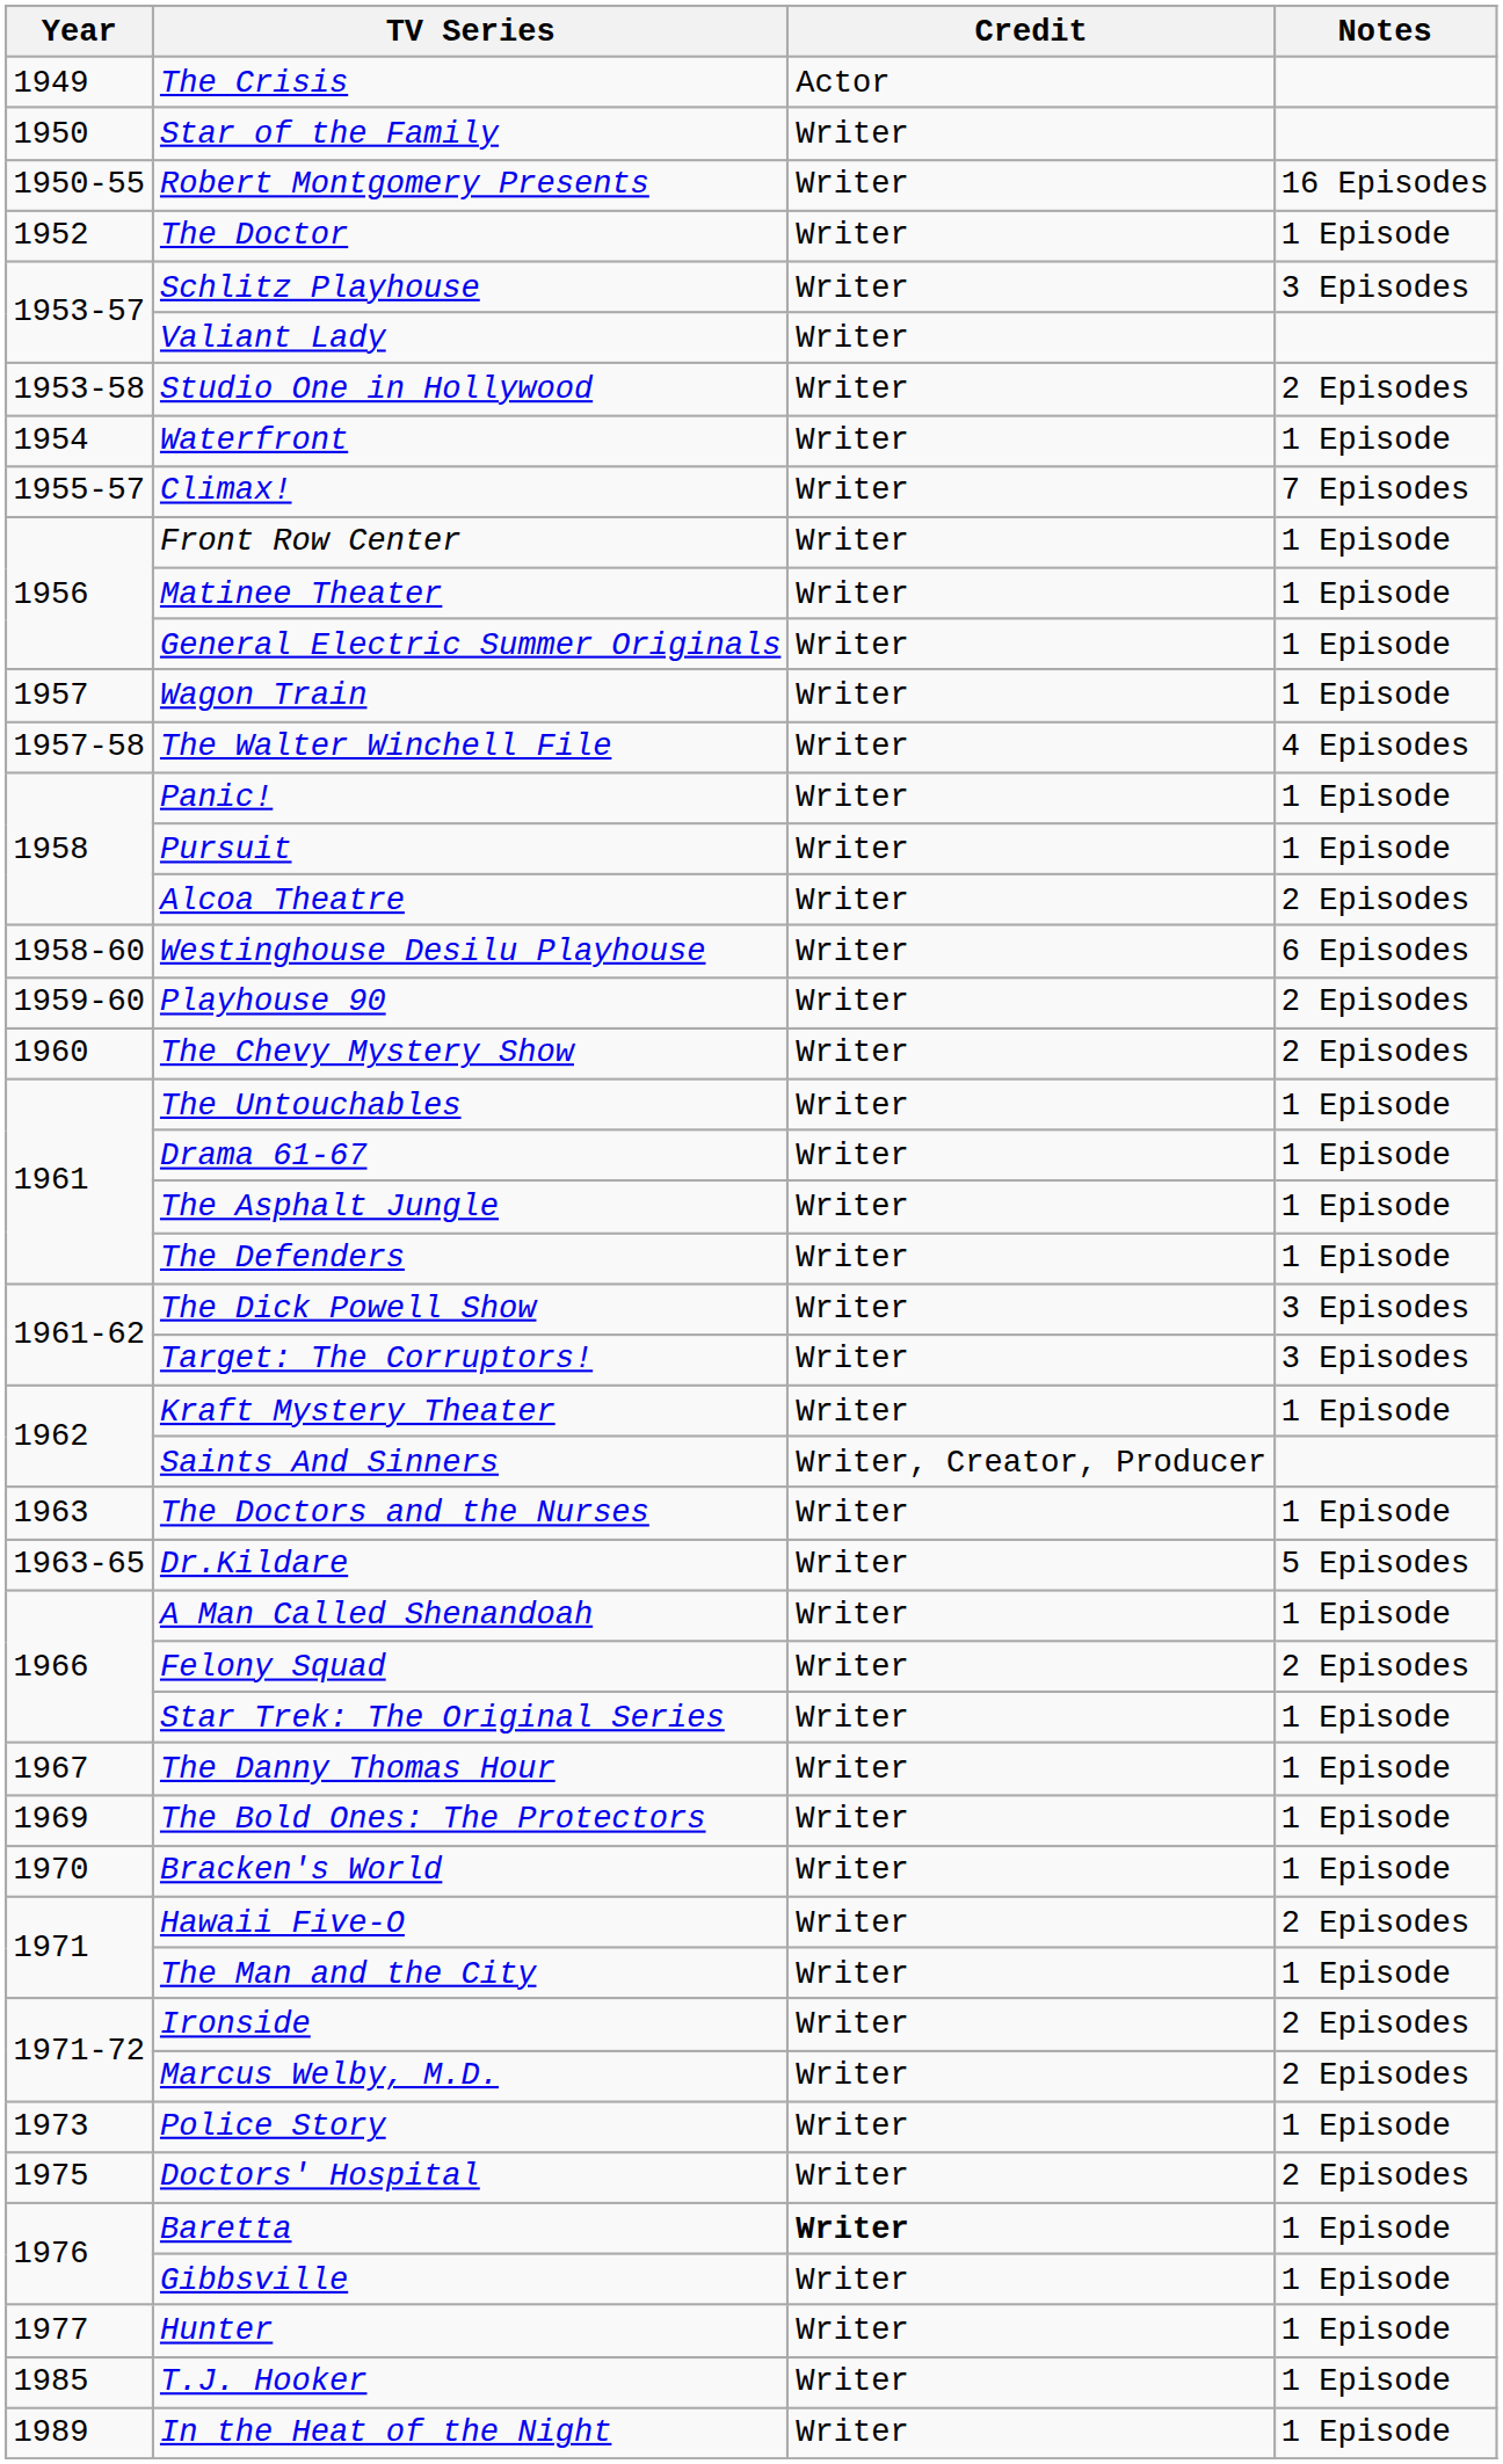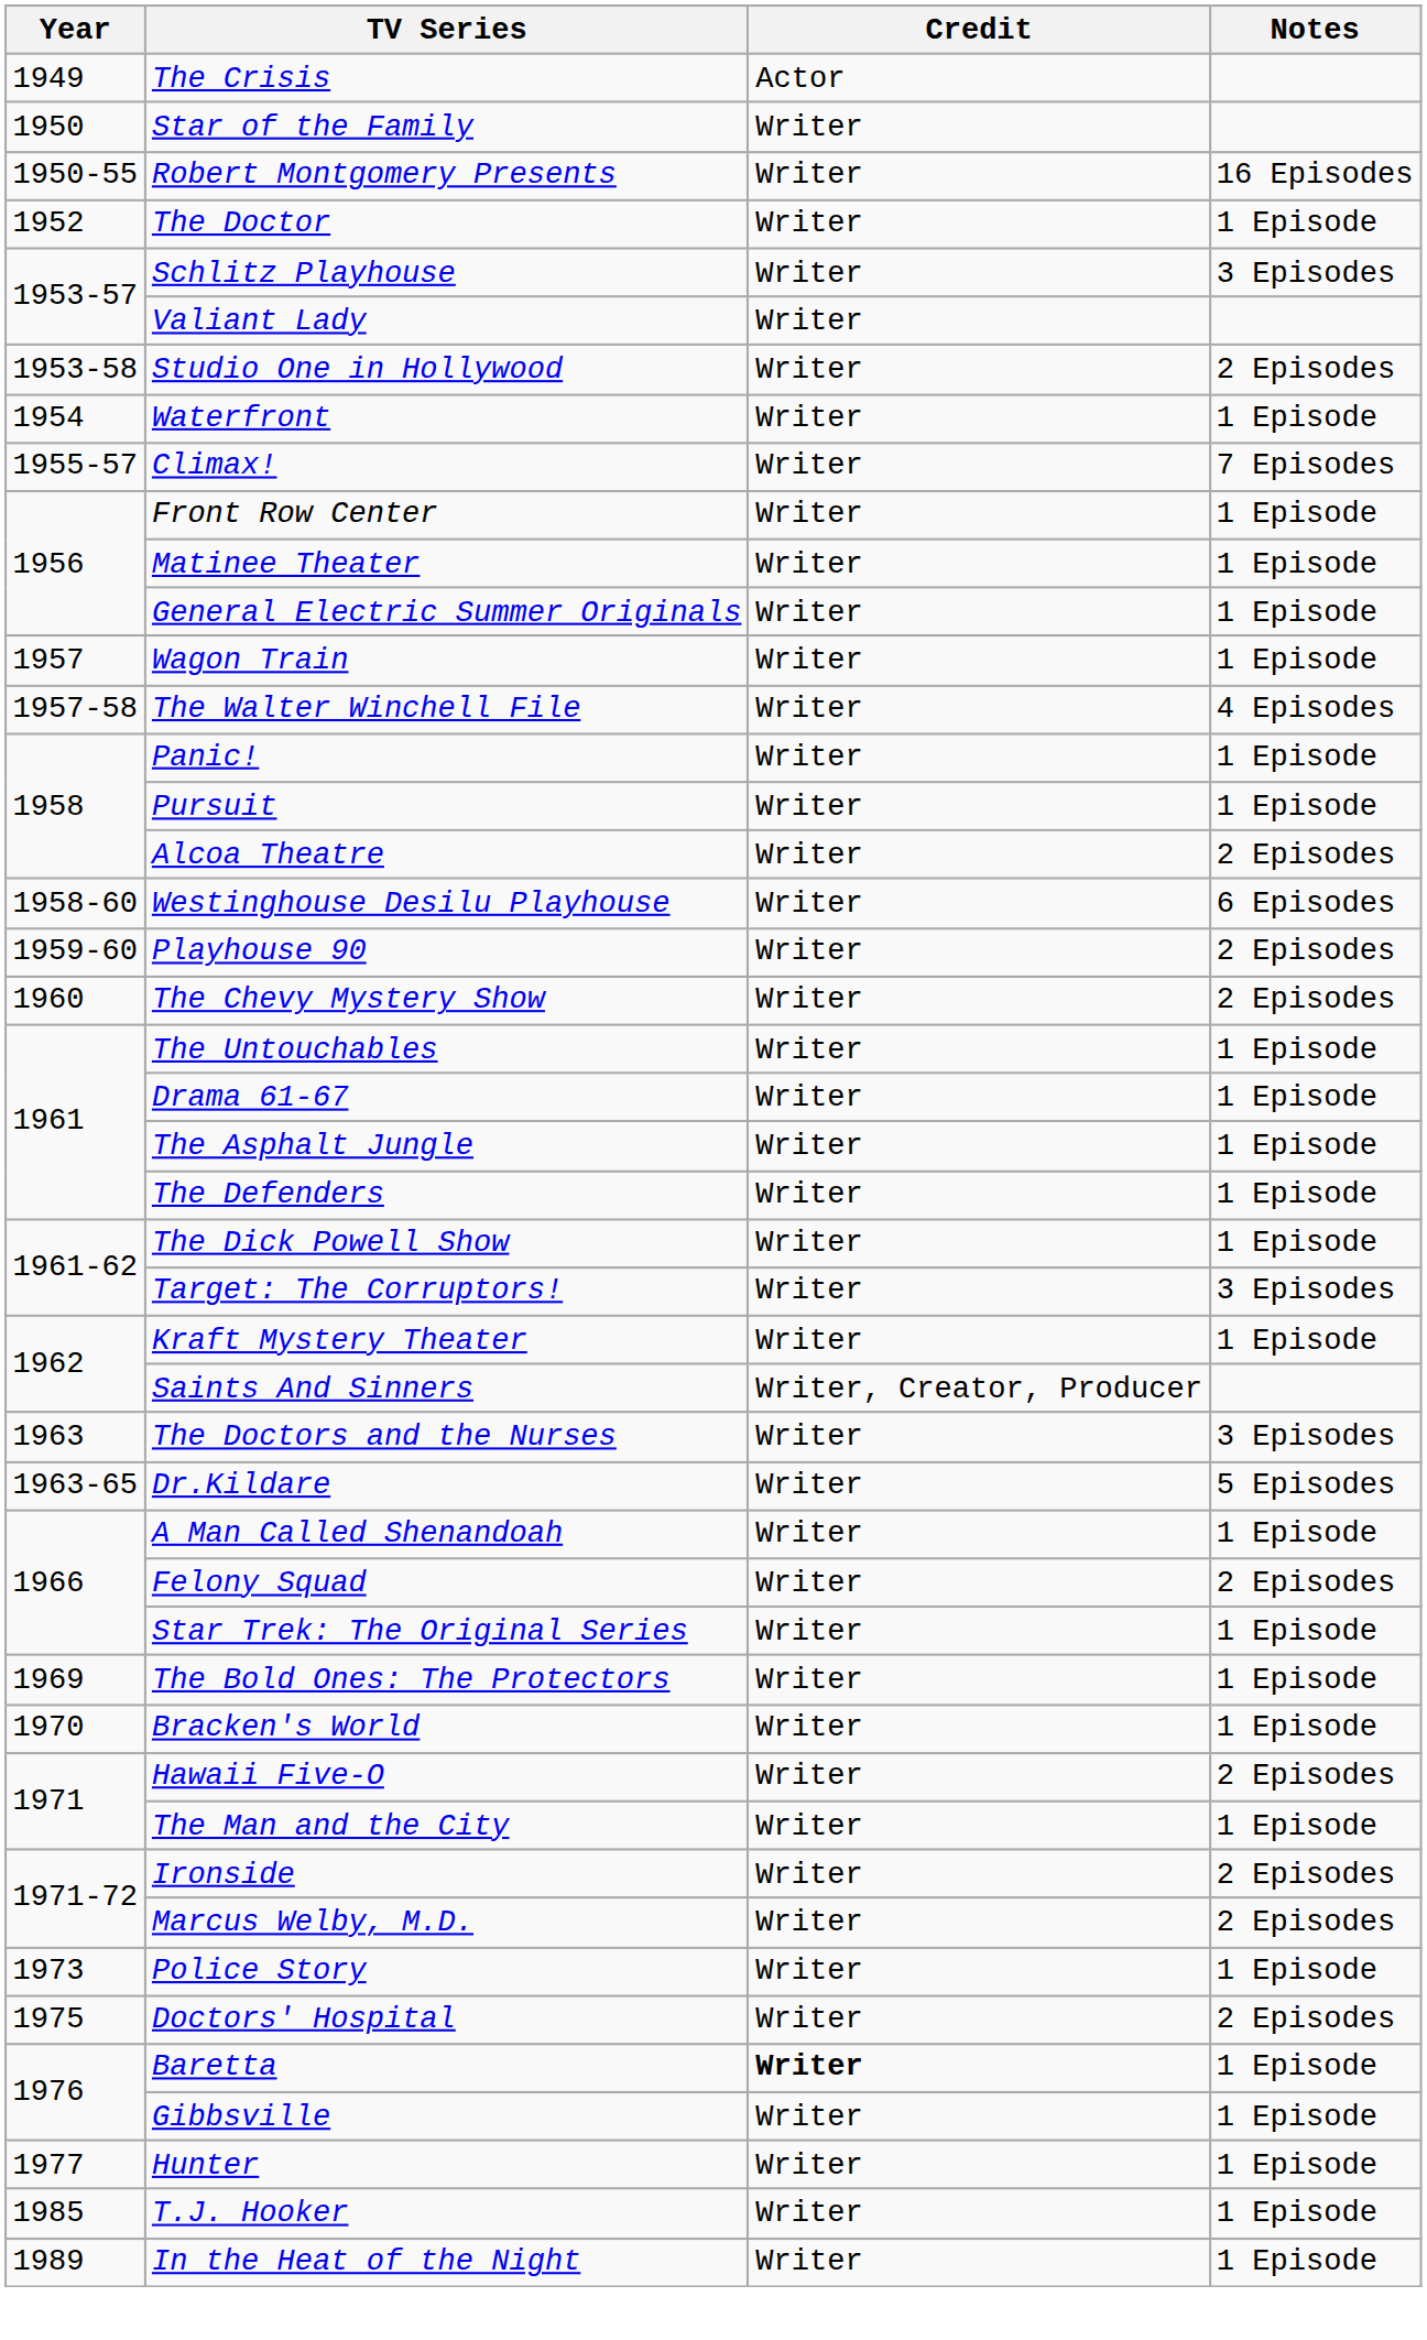The Dick Powell Show | Notes: 3 Episodes -> 1 Episode
The Doctors and the Nurses | Notes: 1 Episode -> 3 Episodes
- row: 1967 | The Danny Thomas Hour | Writer | 1 Episode
